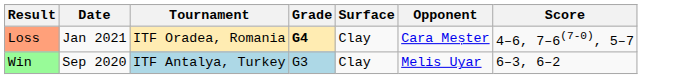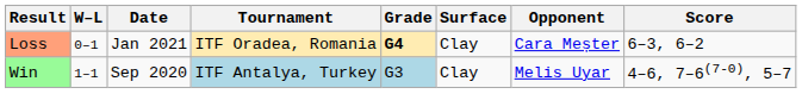+ column: W–L | 0–1 | 1–1
Loss | Score: 4–6, 7–6(7-0), 5–7 -> 6–3, 6–2
Win | Score: 6–3, 6–2 -> 4–6, 7–6(7-0), 5–7
